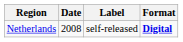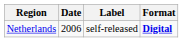Netherlands | Date: 2008 -> 2006
